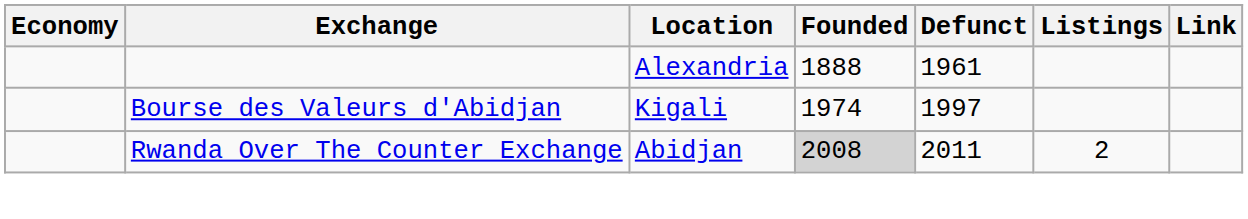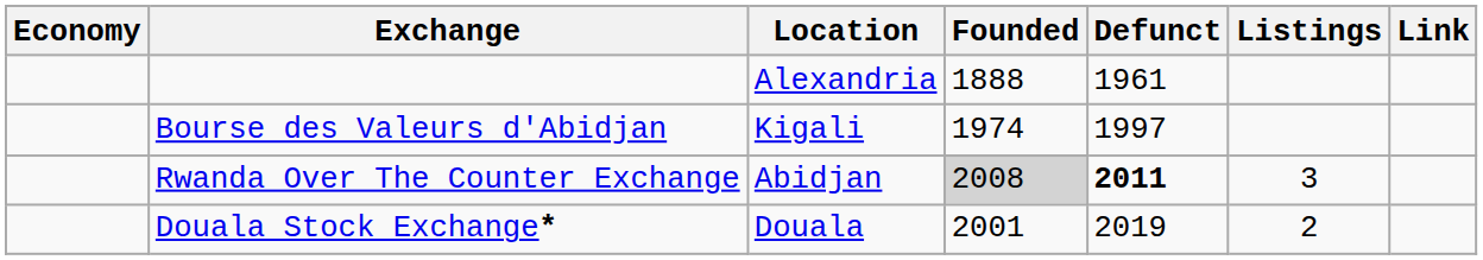Rwanda Over The Counter Exchange | Defunct: normal -> bold
Rwanda Over The Counter Exchange | Listings: 2 -> 3
+ row: Douala Stock Exchange* | Douala | 2001 | 2019 | 2
